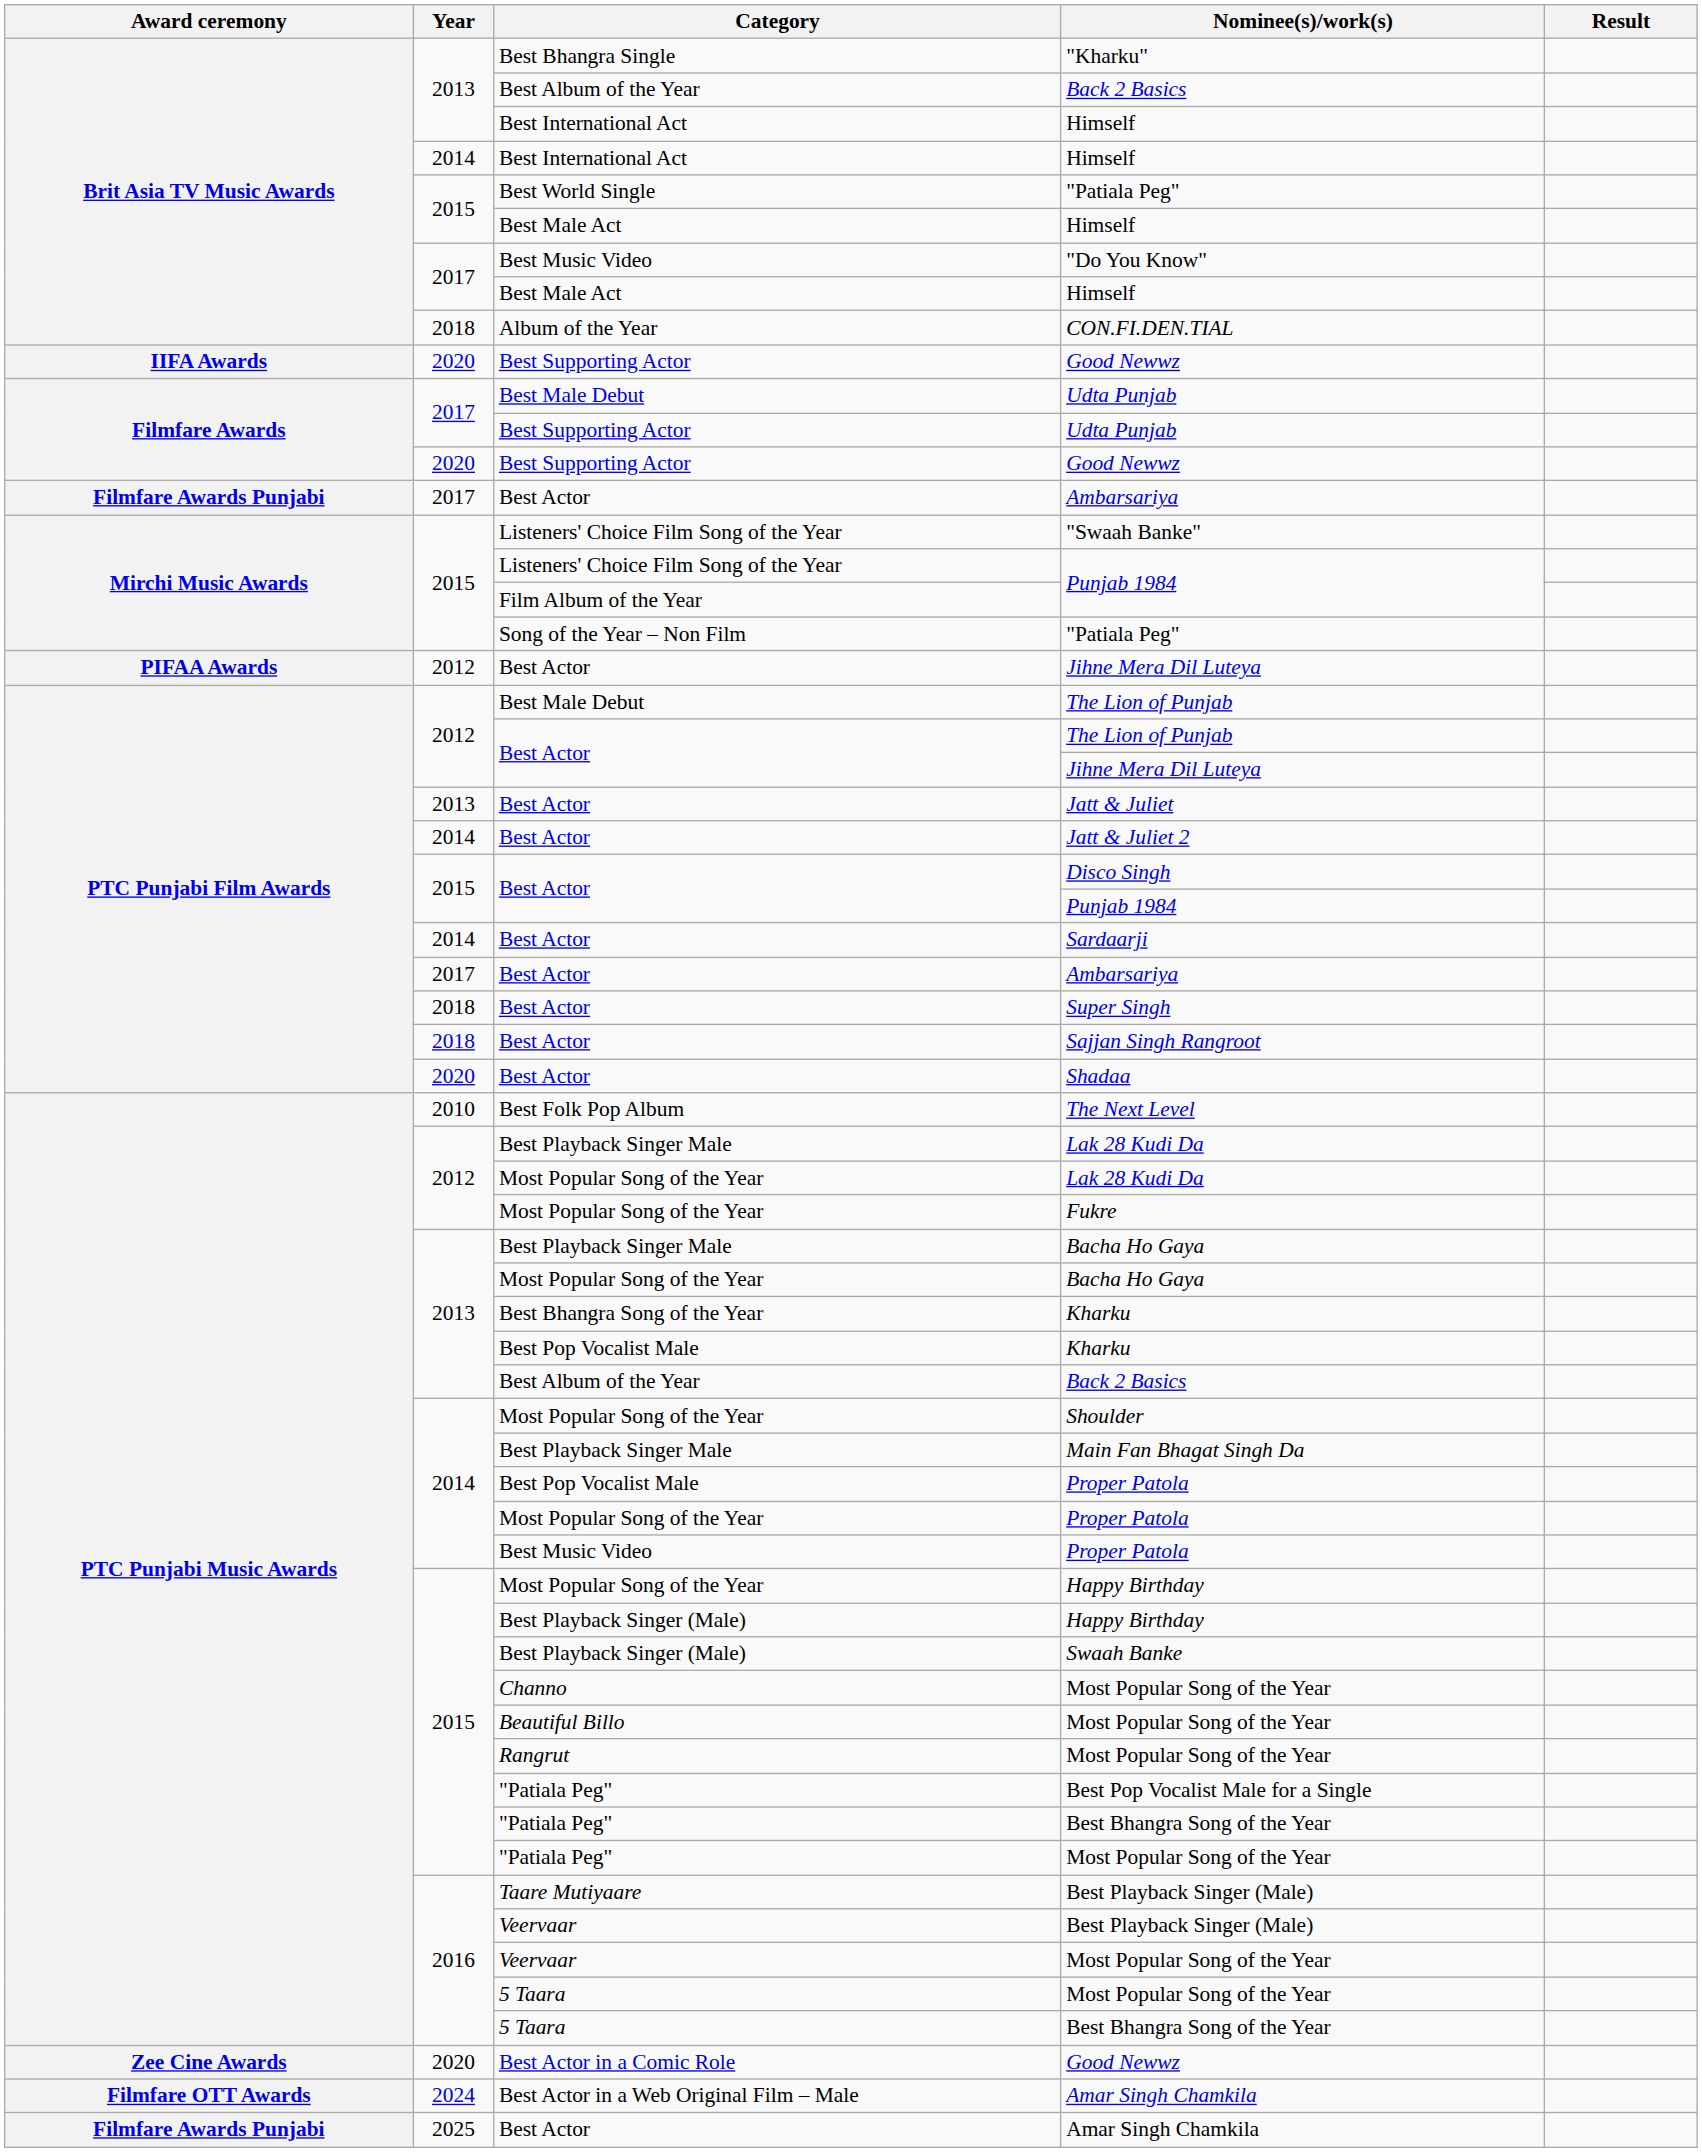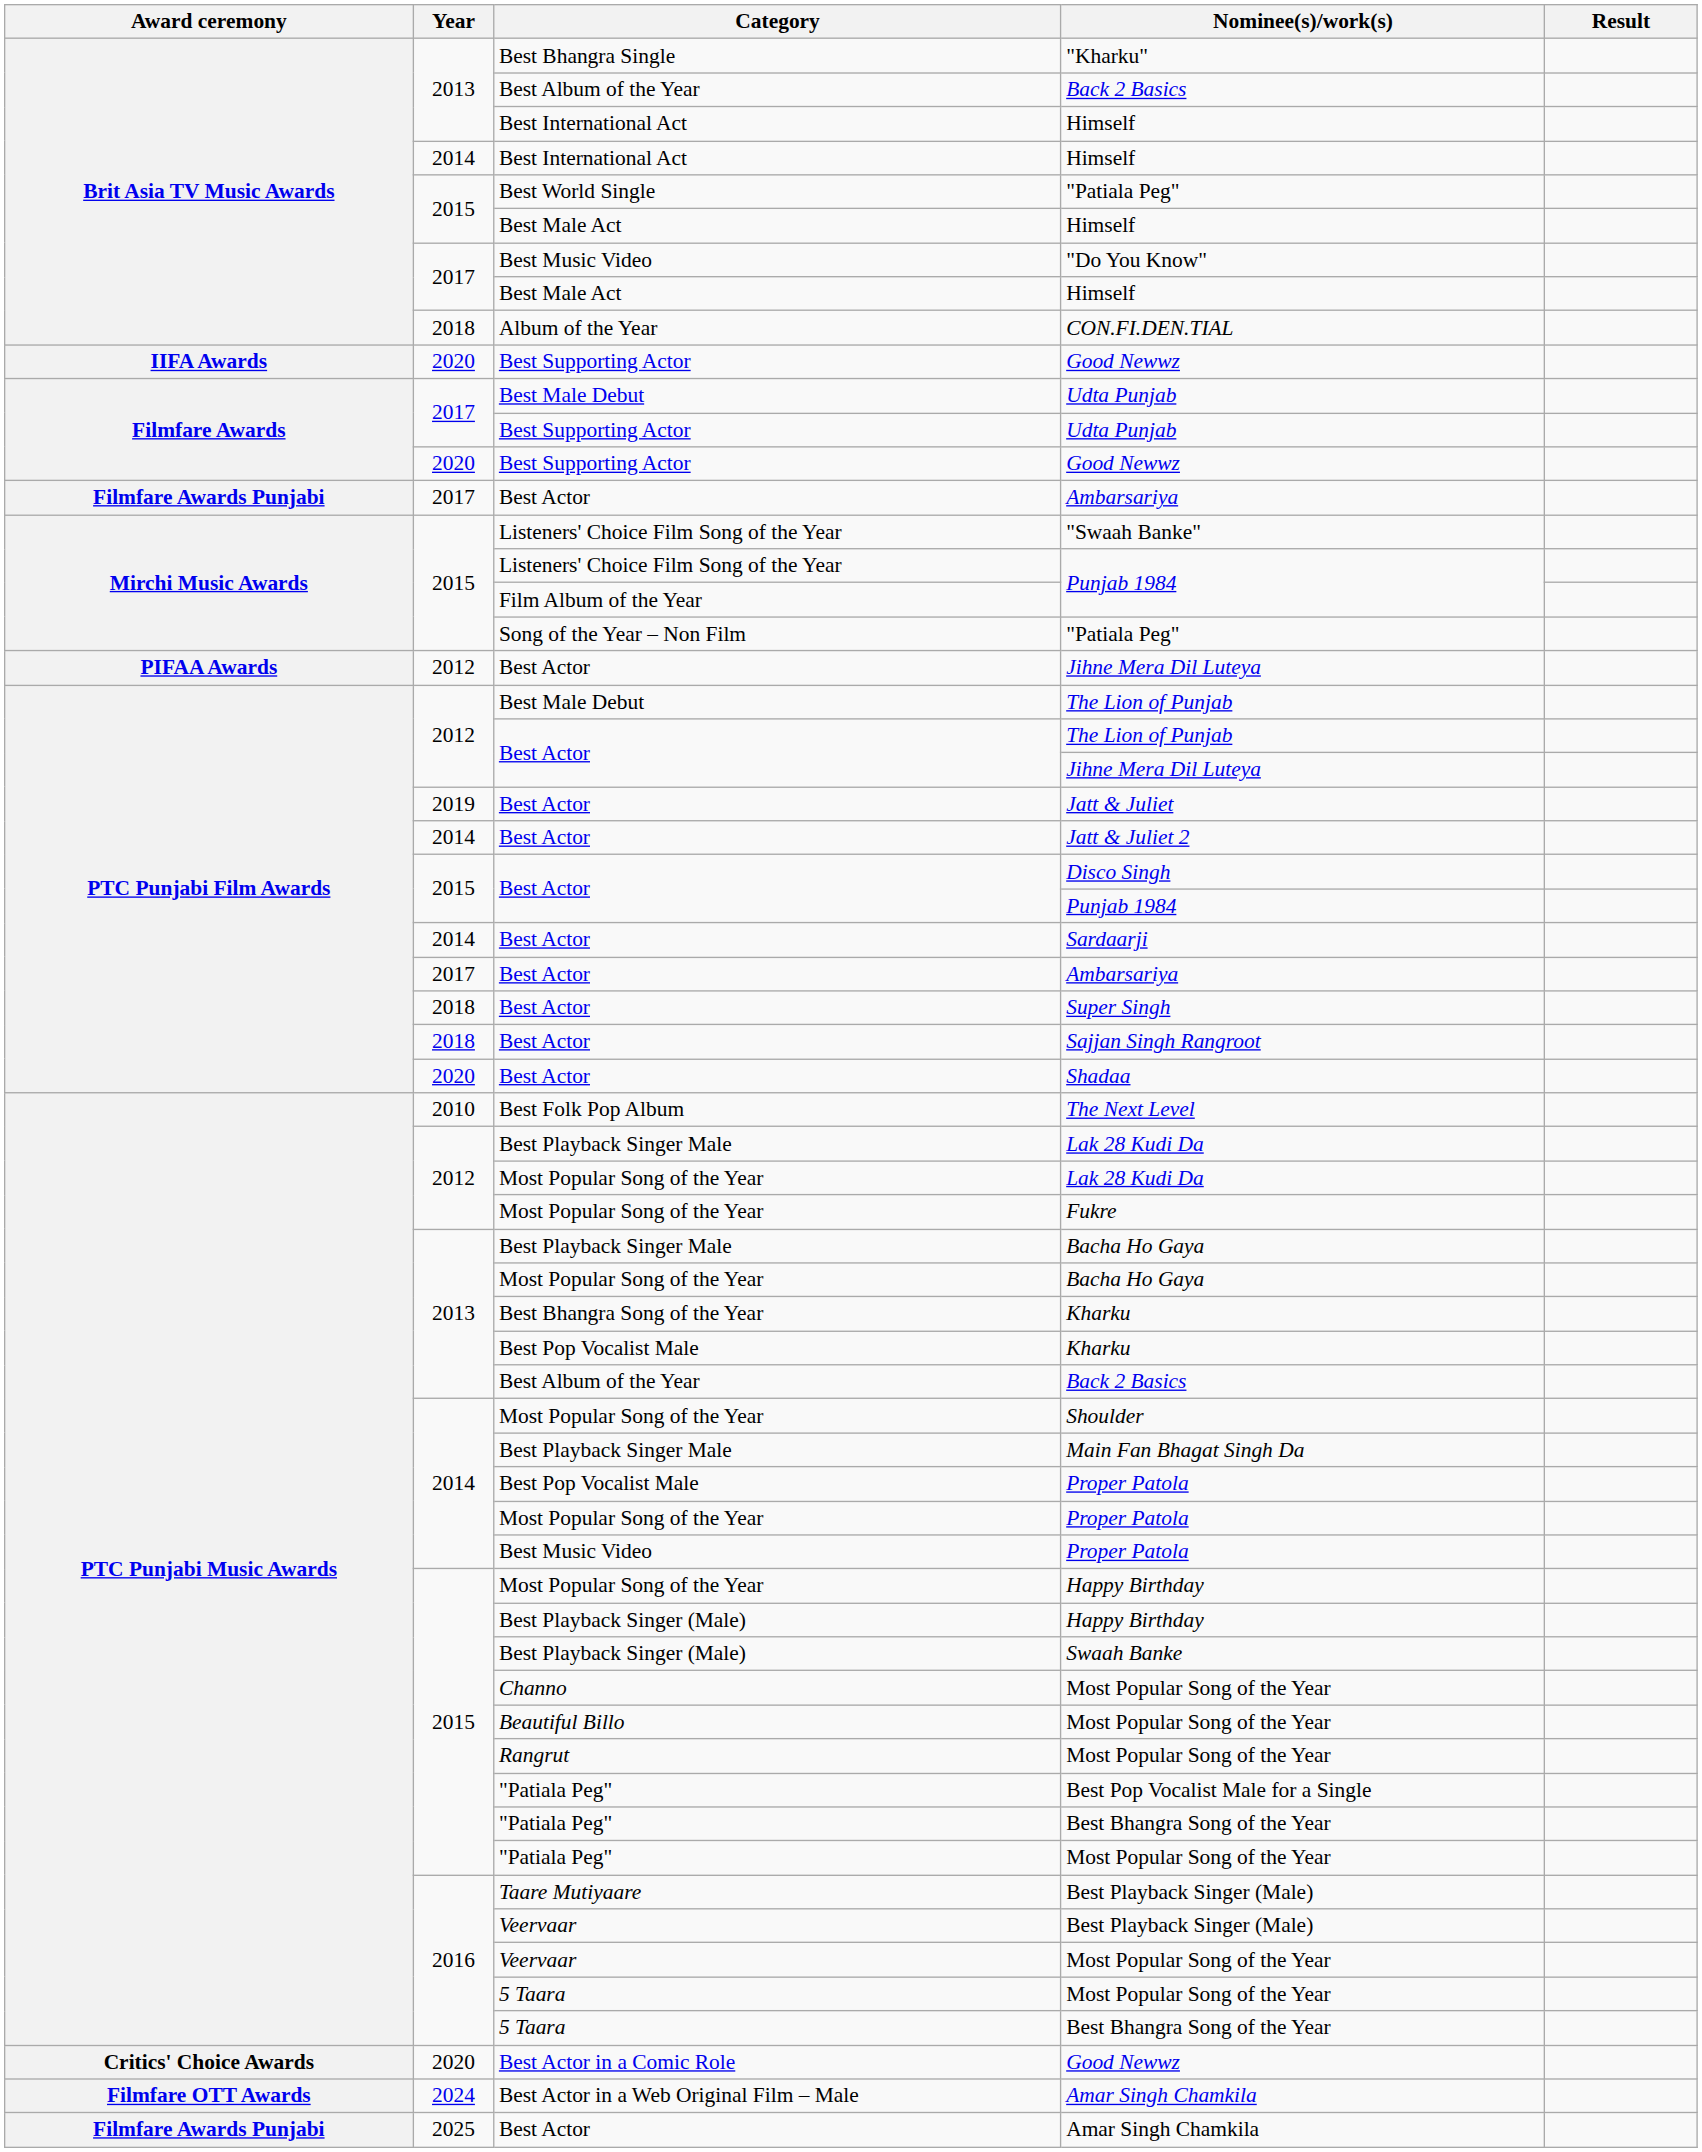Jatt & Juliet | Year: 2013 -> 2019
Best Actor in a Comic Role / Good Newwz | Award ceremony: Zee Cine Awards -> Critics' Choice Awards
